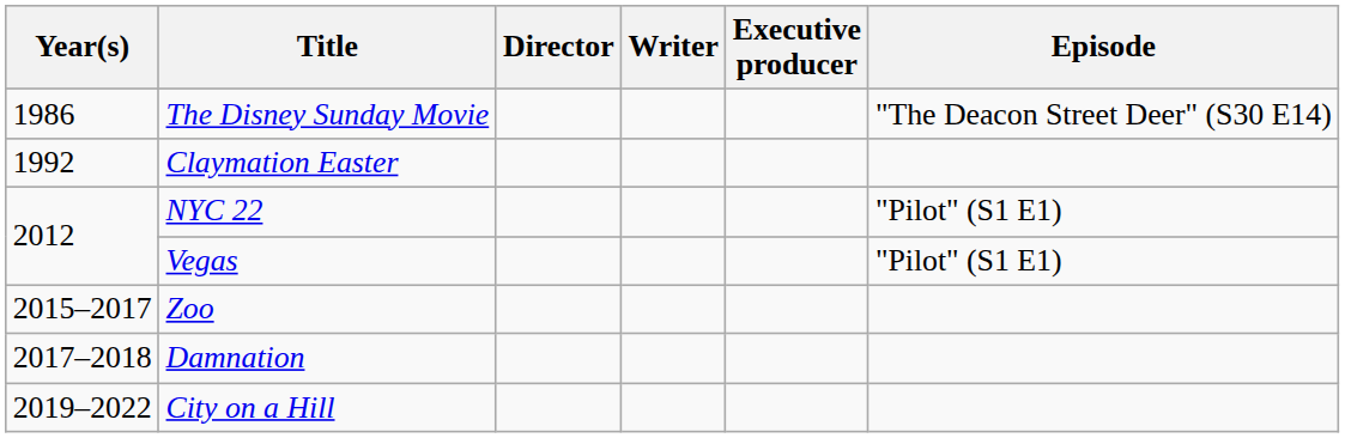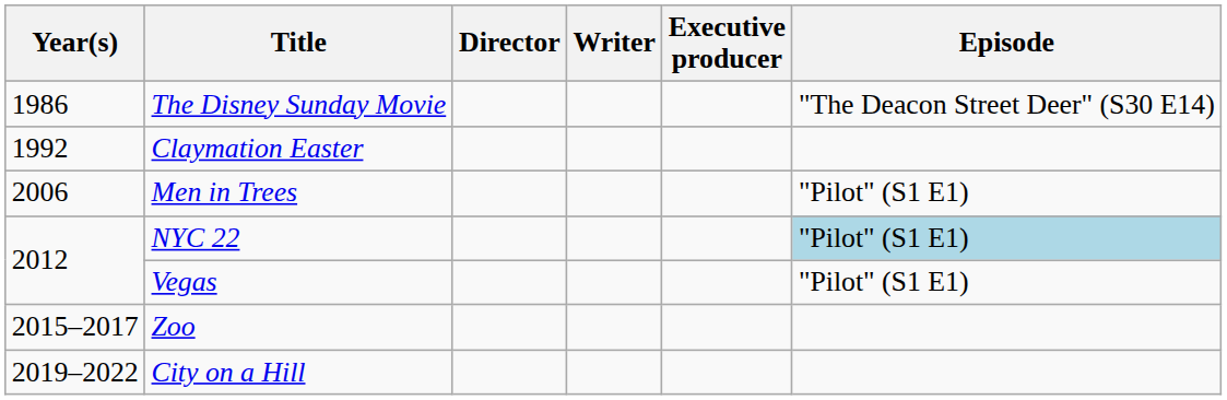+ row: 2006 | Men in Trees | "Pilot" (S1 E1)
NYC 22 | Episode: no background -> lightblue background
- row: 2017–2018 | Damnation
